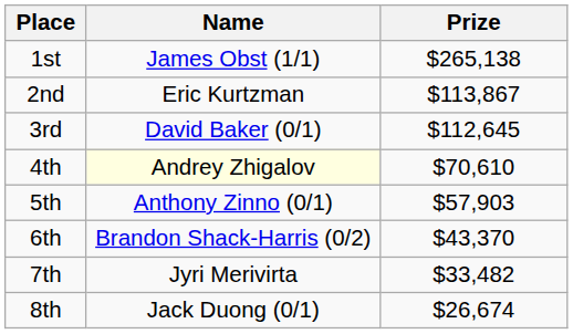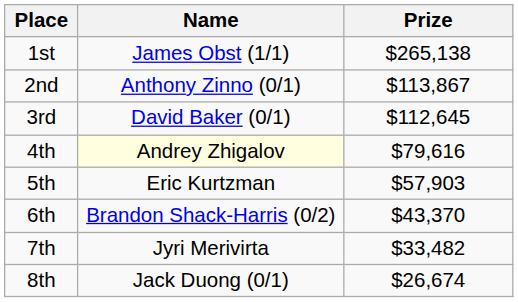2nd | Name: Eric Kurtzman -> Anthony Zinno (0/1)
4th | Prize: $70,610 -> $79,616
5th | Name: Anthony Zinno (0/1) -> Eric Kurtzman
